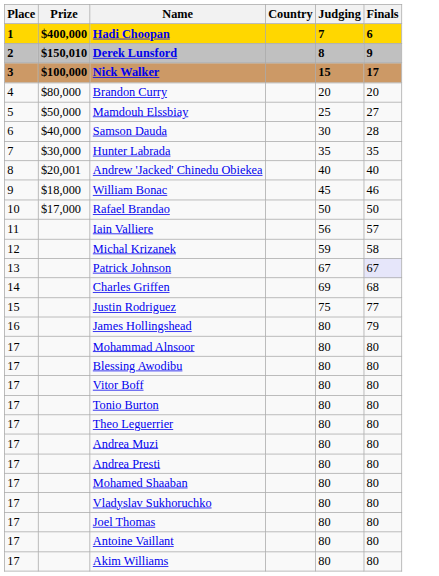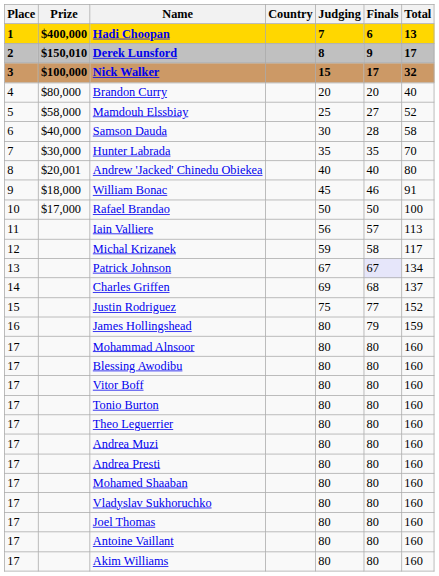+ column: Total | 13 | 17 | 32 | 40 | 52 | 58 | 70 | 80 | 91 | 100 | 113 | 117 | 134 | 137 | 152 | 159 | 160 | 160 | 160 | 160 | 160 | 160 | 160 | 160 | 160 | 160 | 160 | 160
Mamdouh Elssbiay | Prize: $50,000 -> $58,000
